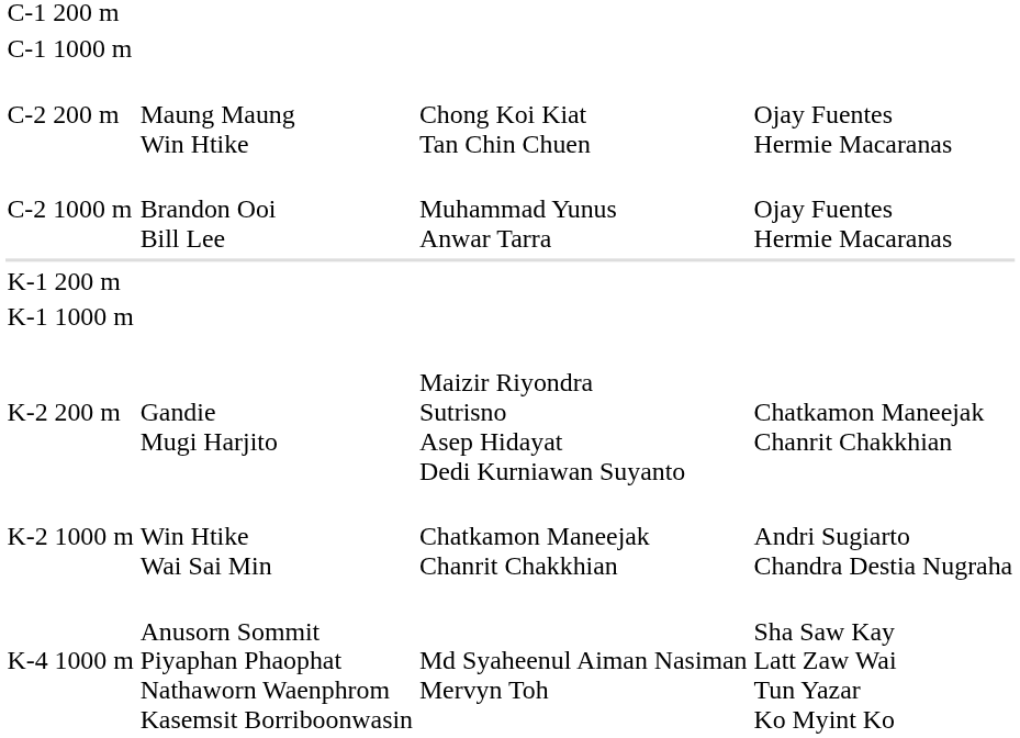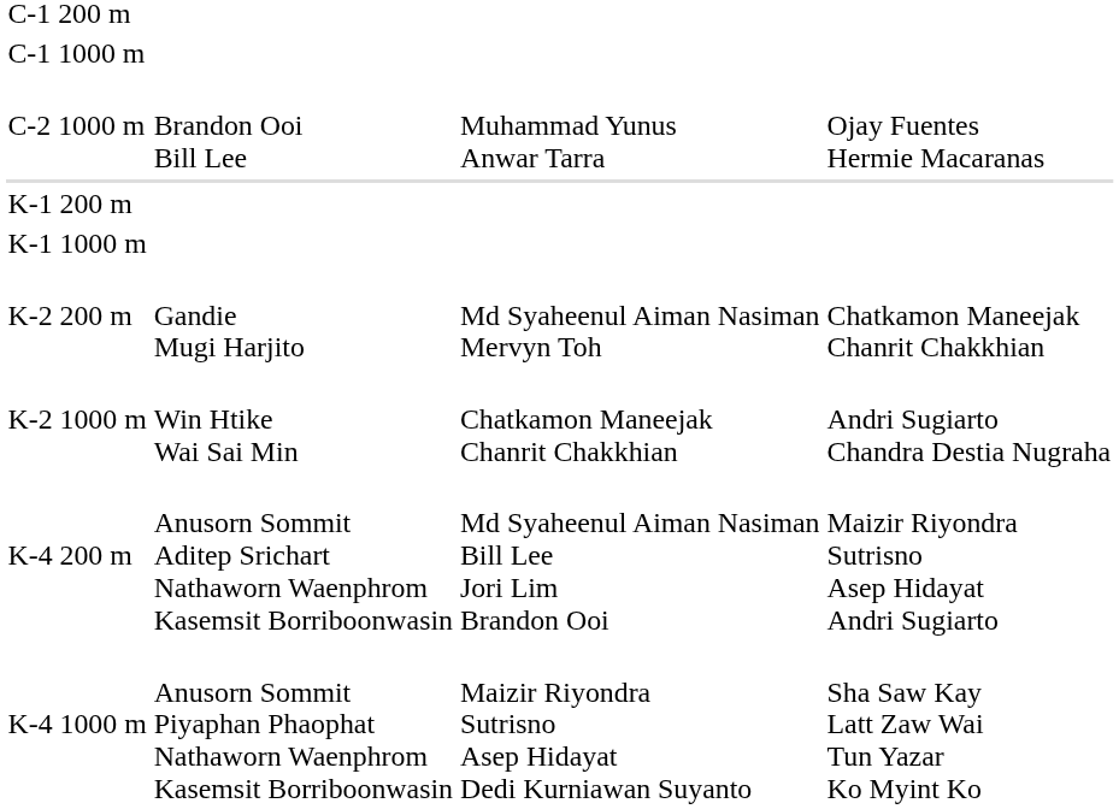- row: C-2 200 m | Maung Maung Win Htike | Chong Koi Kiat Tan Chin Chuen | Ojay Fuentes Hermie Macaranas
K-2 200 m | column 3: Maizir Riyondra Sutrisno Asep Hidayat Dedi Kurniawan Suyanto -> Md Syaheenul Aiman Nasiman Mervyn Toh
+ row: K-4 200 m | Anusorn Sommit Aditep Srichart Nathaworn Waenphrom Kasemsit Borriboonwasin | Md Syaheenul Aiman Nasiman Bill Lee Jori Lim Brandon Ooi | Maizir Riyondra Sutrisno Asep Hidayat Andri Sugiarto
K-4 1000 m | column 3: Md Syaheenul Aiman Nasiman Mervyn Toh -> Maizir Riyondra Sutrisno Asep Hidayat Dedi Kurniawan Suyanto
